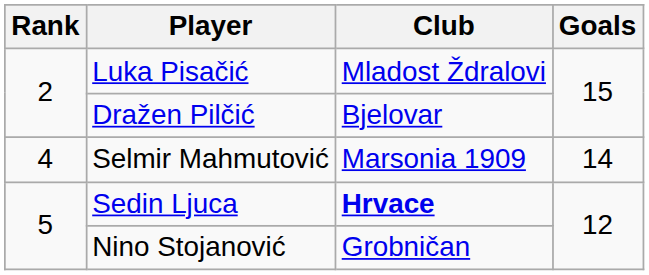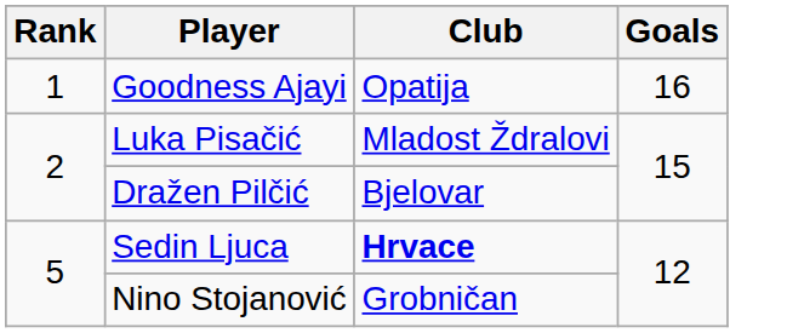+ row: 1 | Goodness Ajayi | Opatija | 16
- row: 4 | Selmir Mahmutović | Marsonia 1909 | 14
